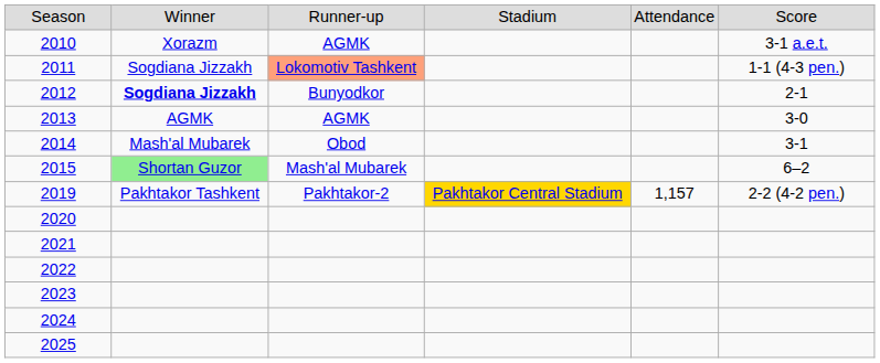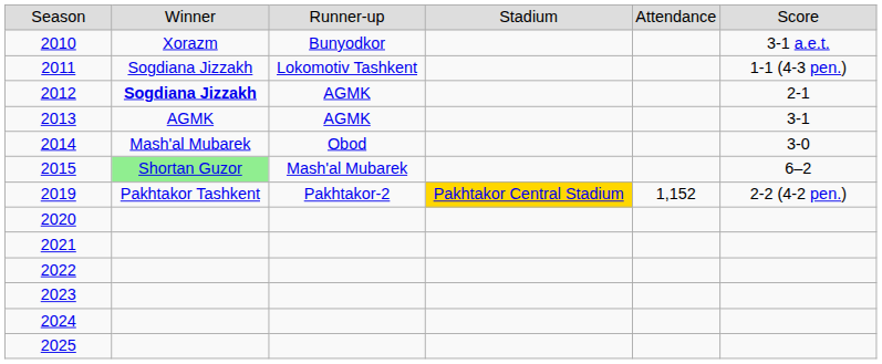2010 | column 3: AGMK -> Bunyodkor
2011 | column 3: lightsalmon background -> no background
2012 | column 3: Bunyodkor -> AGMK
2013 | column 6: 3-0 -> 3-1
2014 | column 6: 3-1 -> 3-0
2019 | column 5: 1,157 -> 1,152
